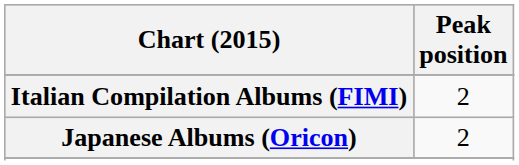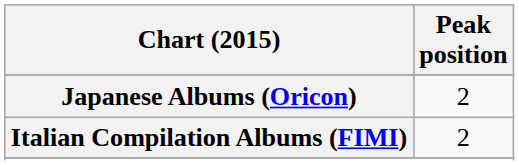rows swapped: Italian Compilation Albums (FIMI) <-> Japanese Albums (Oricon)
